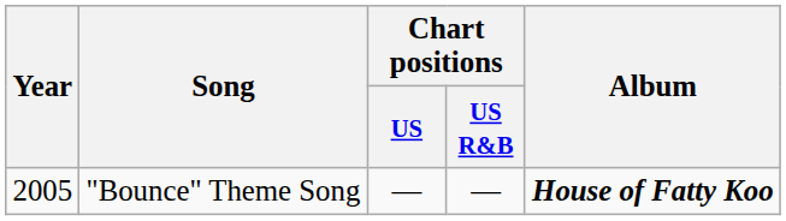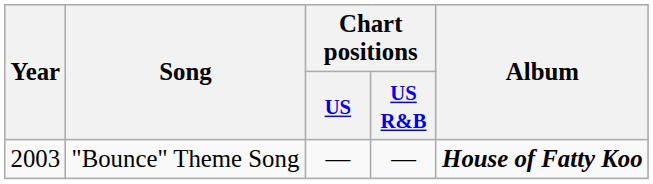"Bounce" Theme Song | Year: 2005 -> 2003
